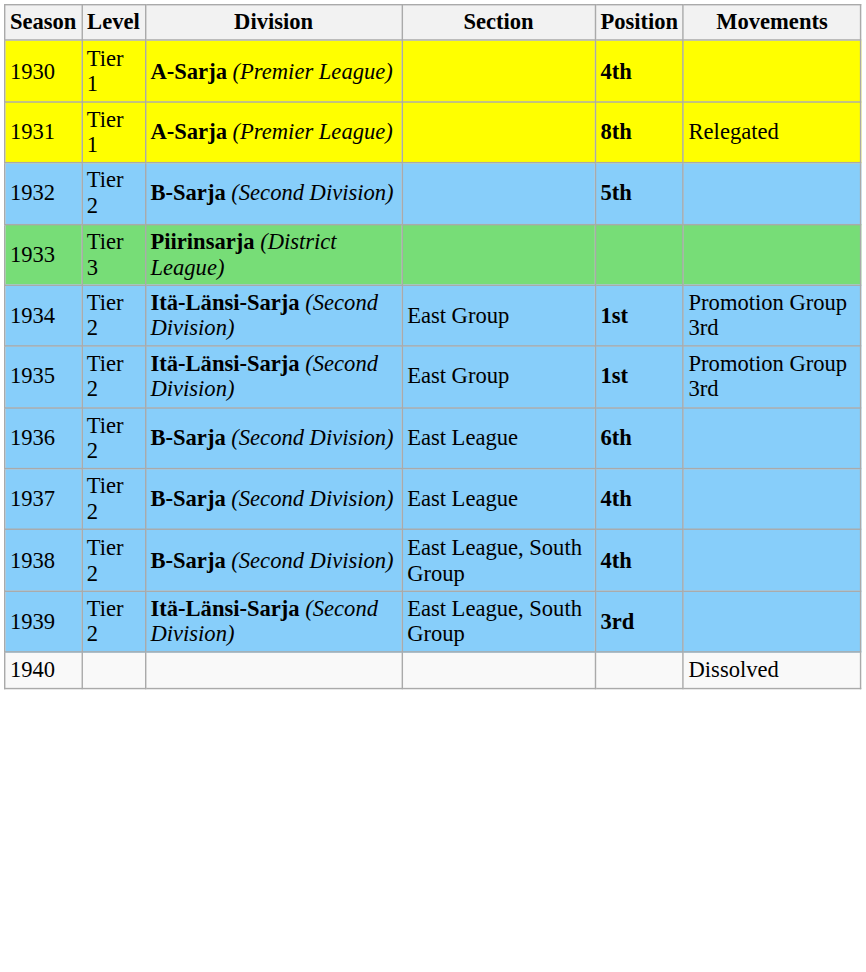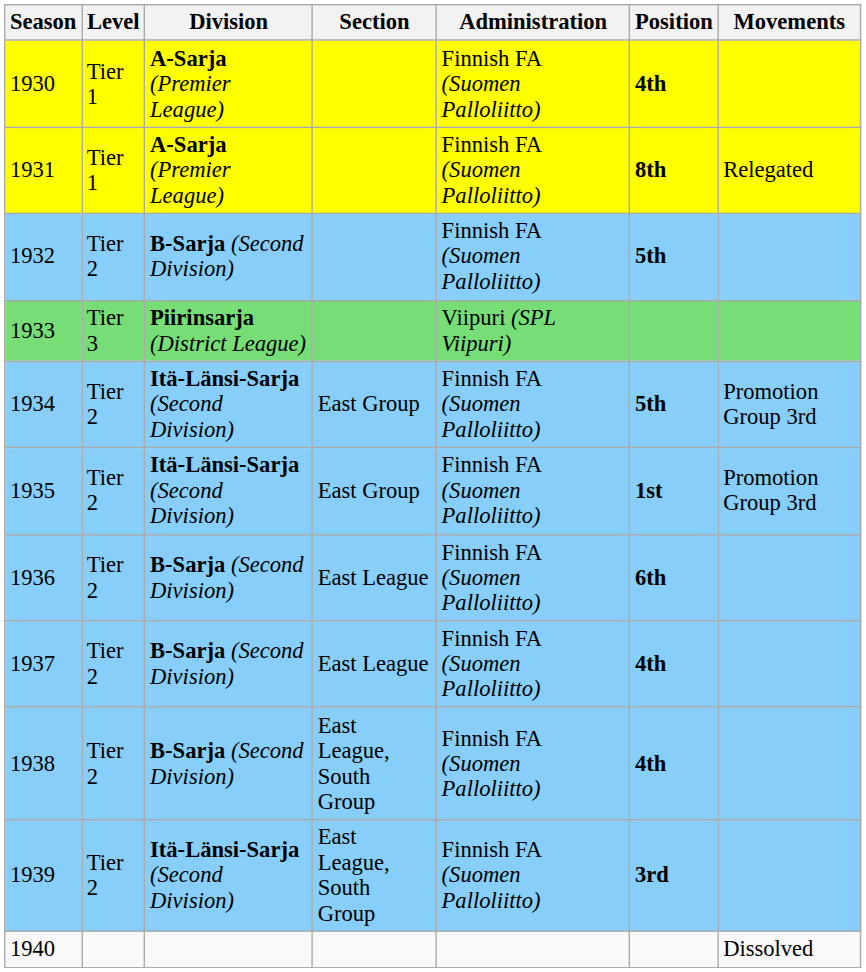+ column: Administration | Finnish FA (Suomen Palloliitto) | Finnish FA (Suomen Palloliitto) | Finnish FA (Suomen Palloliitto) | Viipuri (SPL Viipuri) | Finnish FA (Suomen Palloliitto) | Finnish FA (Suomen Palloliitto) | Finnish FA (Suomen Palloliitto) | Finnish FA (Suomen Palloliitto) | Finnish FA (Suomen Palloliitto) | Finnish FA (Suomen Palloliitto)
1934 | Position: 1st -> 5th
